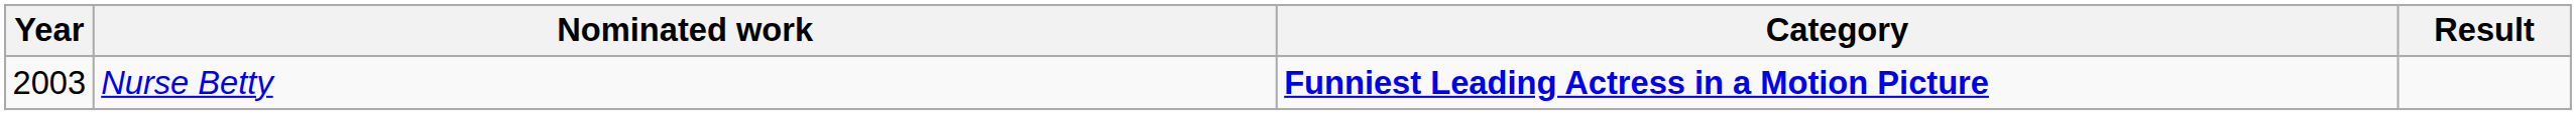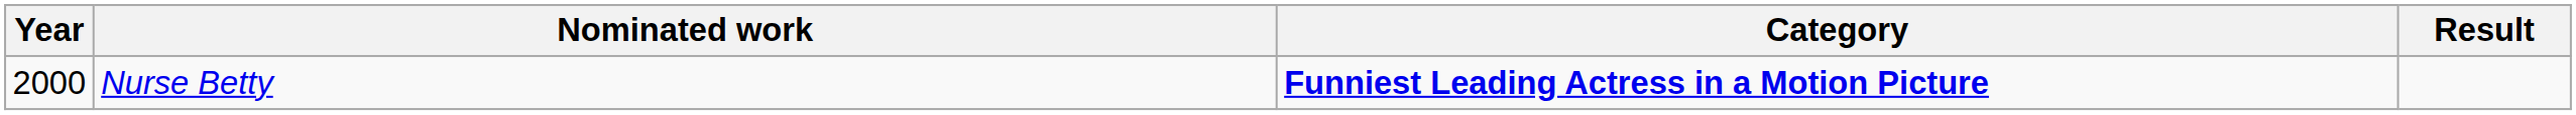Nurse Betty | Year: 2003 -> 2000
